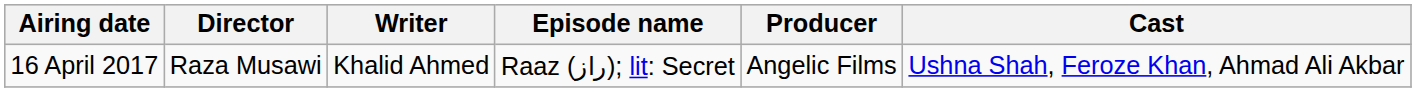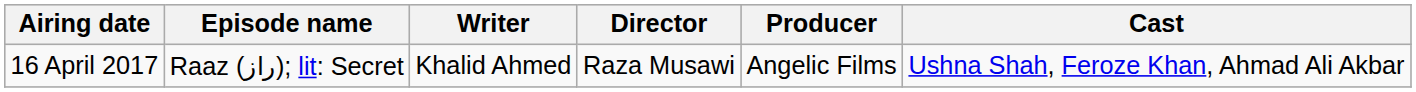columns swapped: Episode name <-> Director
